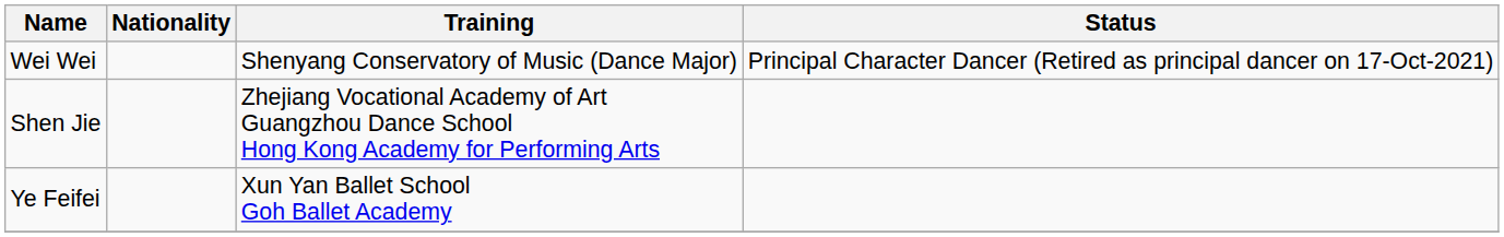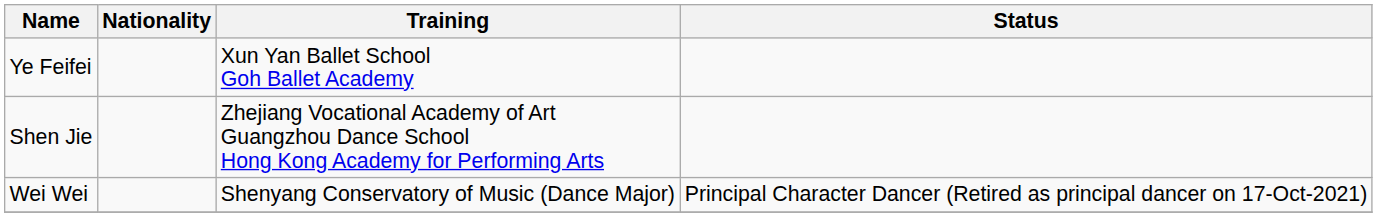rows swapped: Ye Feifei <-> Wei Wei
